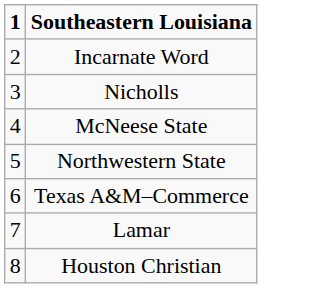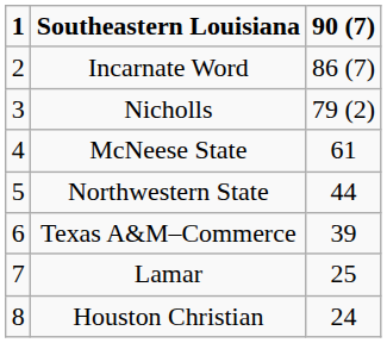+ column: 90 (7) | 86 (7) | 79 (2) | 61 | 44 | 39 | 25 | 24
